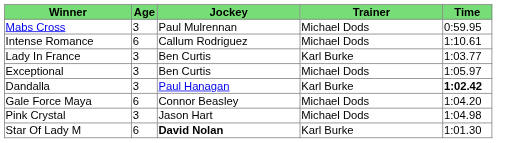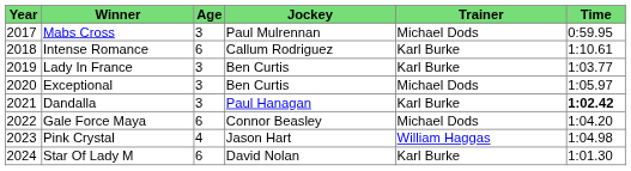+ column: Year | 2017 | 2018 | 2019 | 2020 | 2021 | 2022 | 2023 | 2024
Intense Romance | Trainer: Michael Dods -> Karl Burke
Pink Crystal | Age: 3 -> 4
Pink Crystal | Trainer: Michael Dods -> William Haggas
Star Of Lady M | Jockey: bold -> normal
